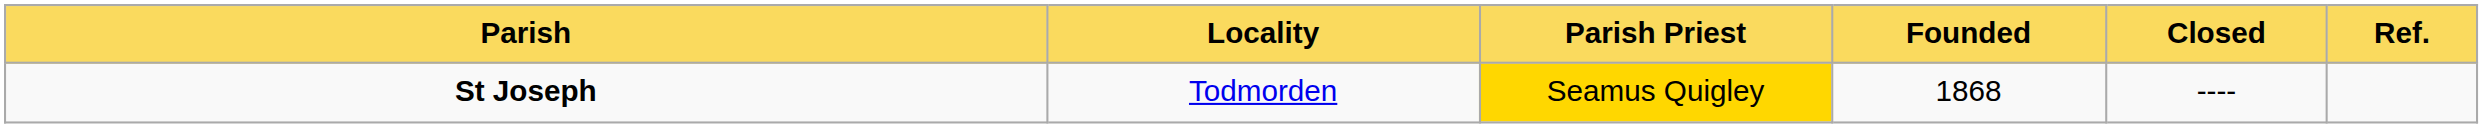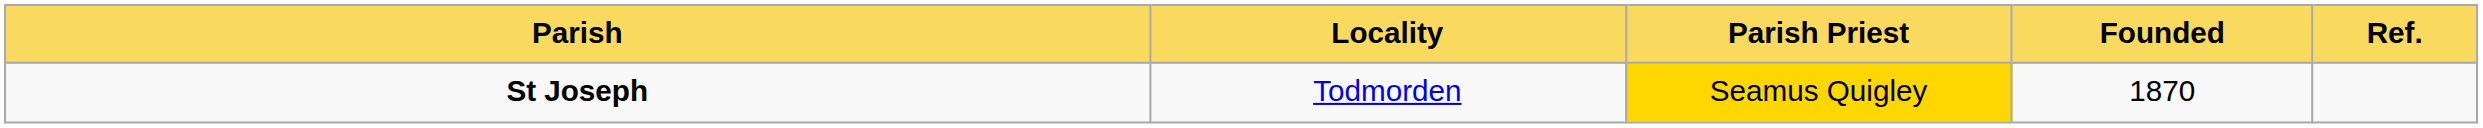- column: Closed | ----
St Joseph | Founded: 1868 -> 1870
